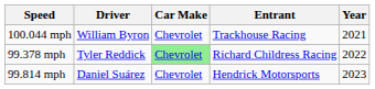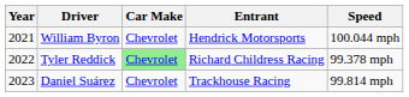columns swapped: Year <-> Speed
William Byron | Entrant: Trackhouse Racing -> Hendrick Motorsports
Daniel Suárez | Entrant: Hendrick Motorsports -> Trackhouse Racing
